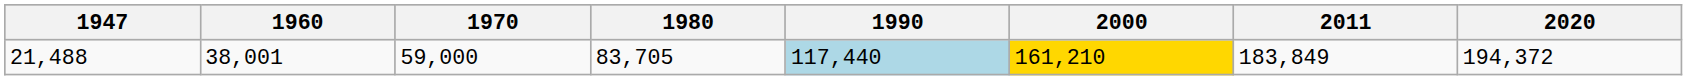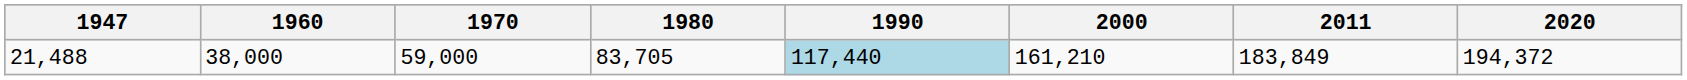21,488 | 1960: 38,001 -> 38,000
21,488 | 2000: gold background -> no background
